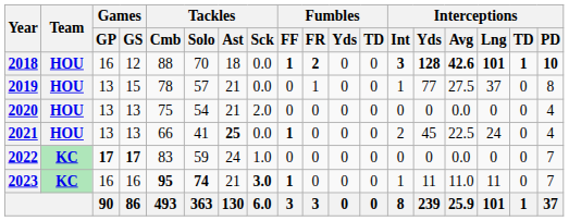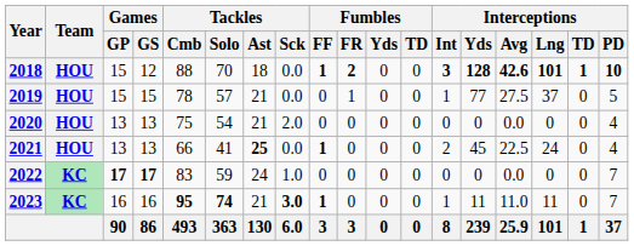2018 | Games / GP: 16 -> 15
2019 | Games / GP: 13 -> 15
2019 | Interceptions / PD: 8 -> 5
